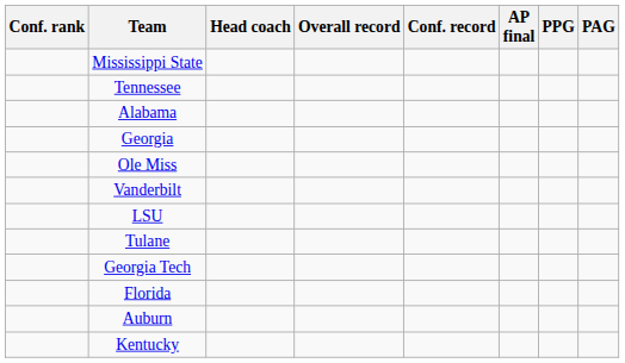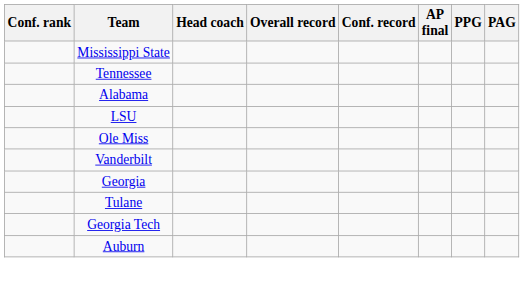rows swapped: Georgia <-> LSU
- row: Florida
- row: Kentucky
